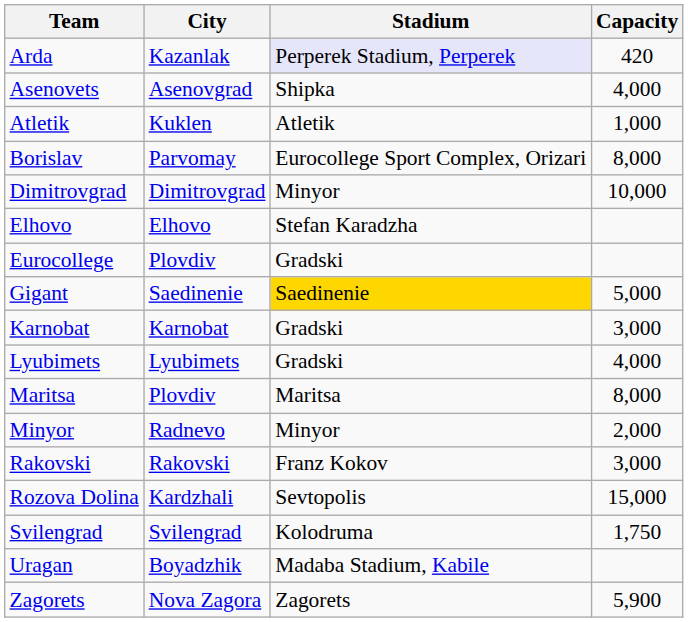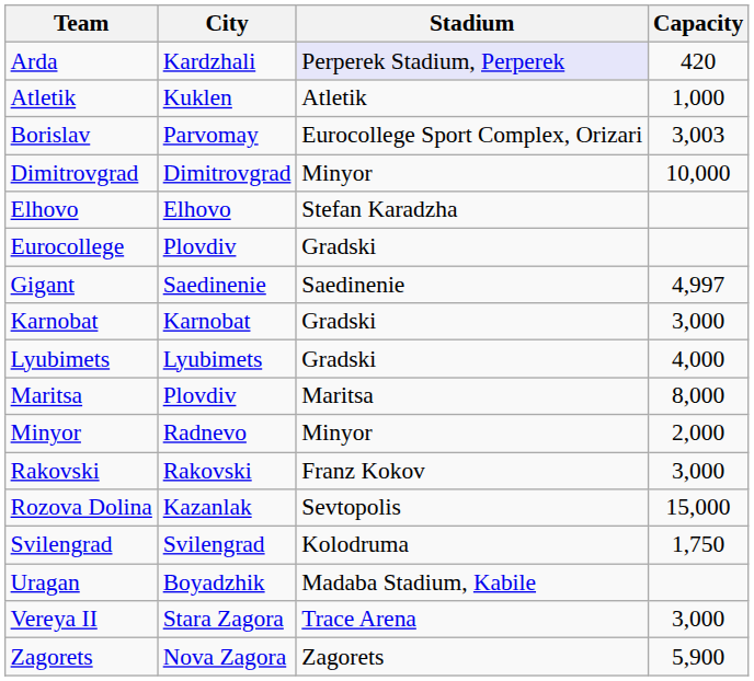Arda | City: Kazanlak -> Kardzhali
- row: Asenovets | Asenovgrad | Shipka | 4,000
Borislav | Capacity: 8,000 -> 3,003
Gigant | Stadium: gold background -> no background
Gigant | Capacity: 5,000 -> 4,997
Rozova Dolina | City: Kardzhali -> Kazanlak
+ row: Vereya II | Stara Zagora | Trace Arena | 3,000
